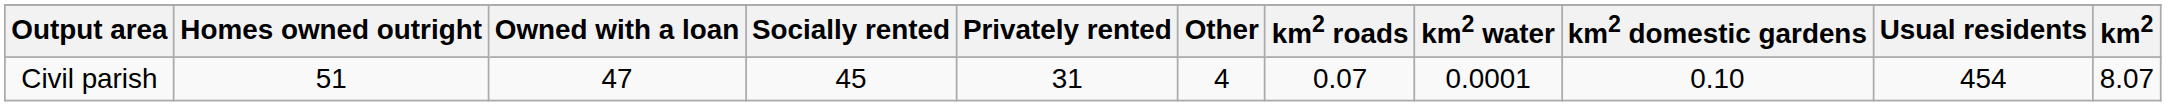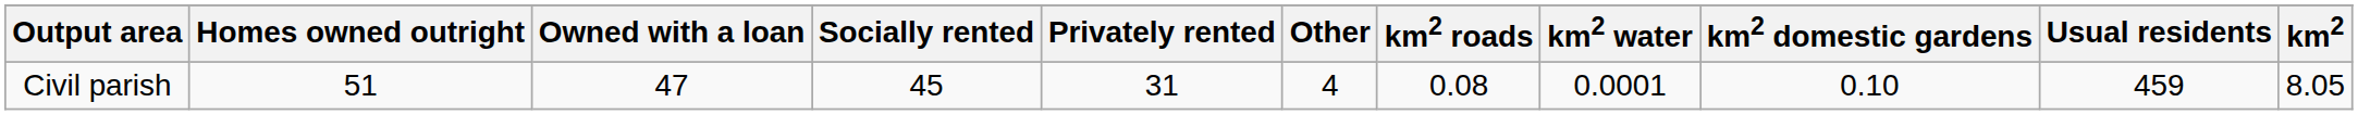Civil parish | km2 roads: 0.07 -> 0.08
Civil parish | Usual residents: 454 -> 459
Civil parish | km2: 8.07 -> 8.05
